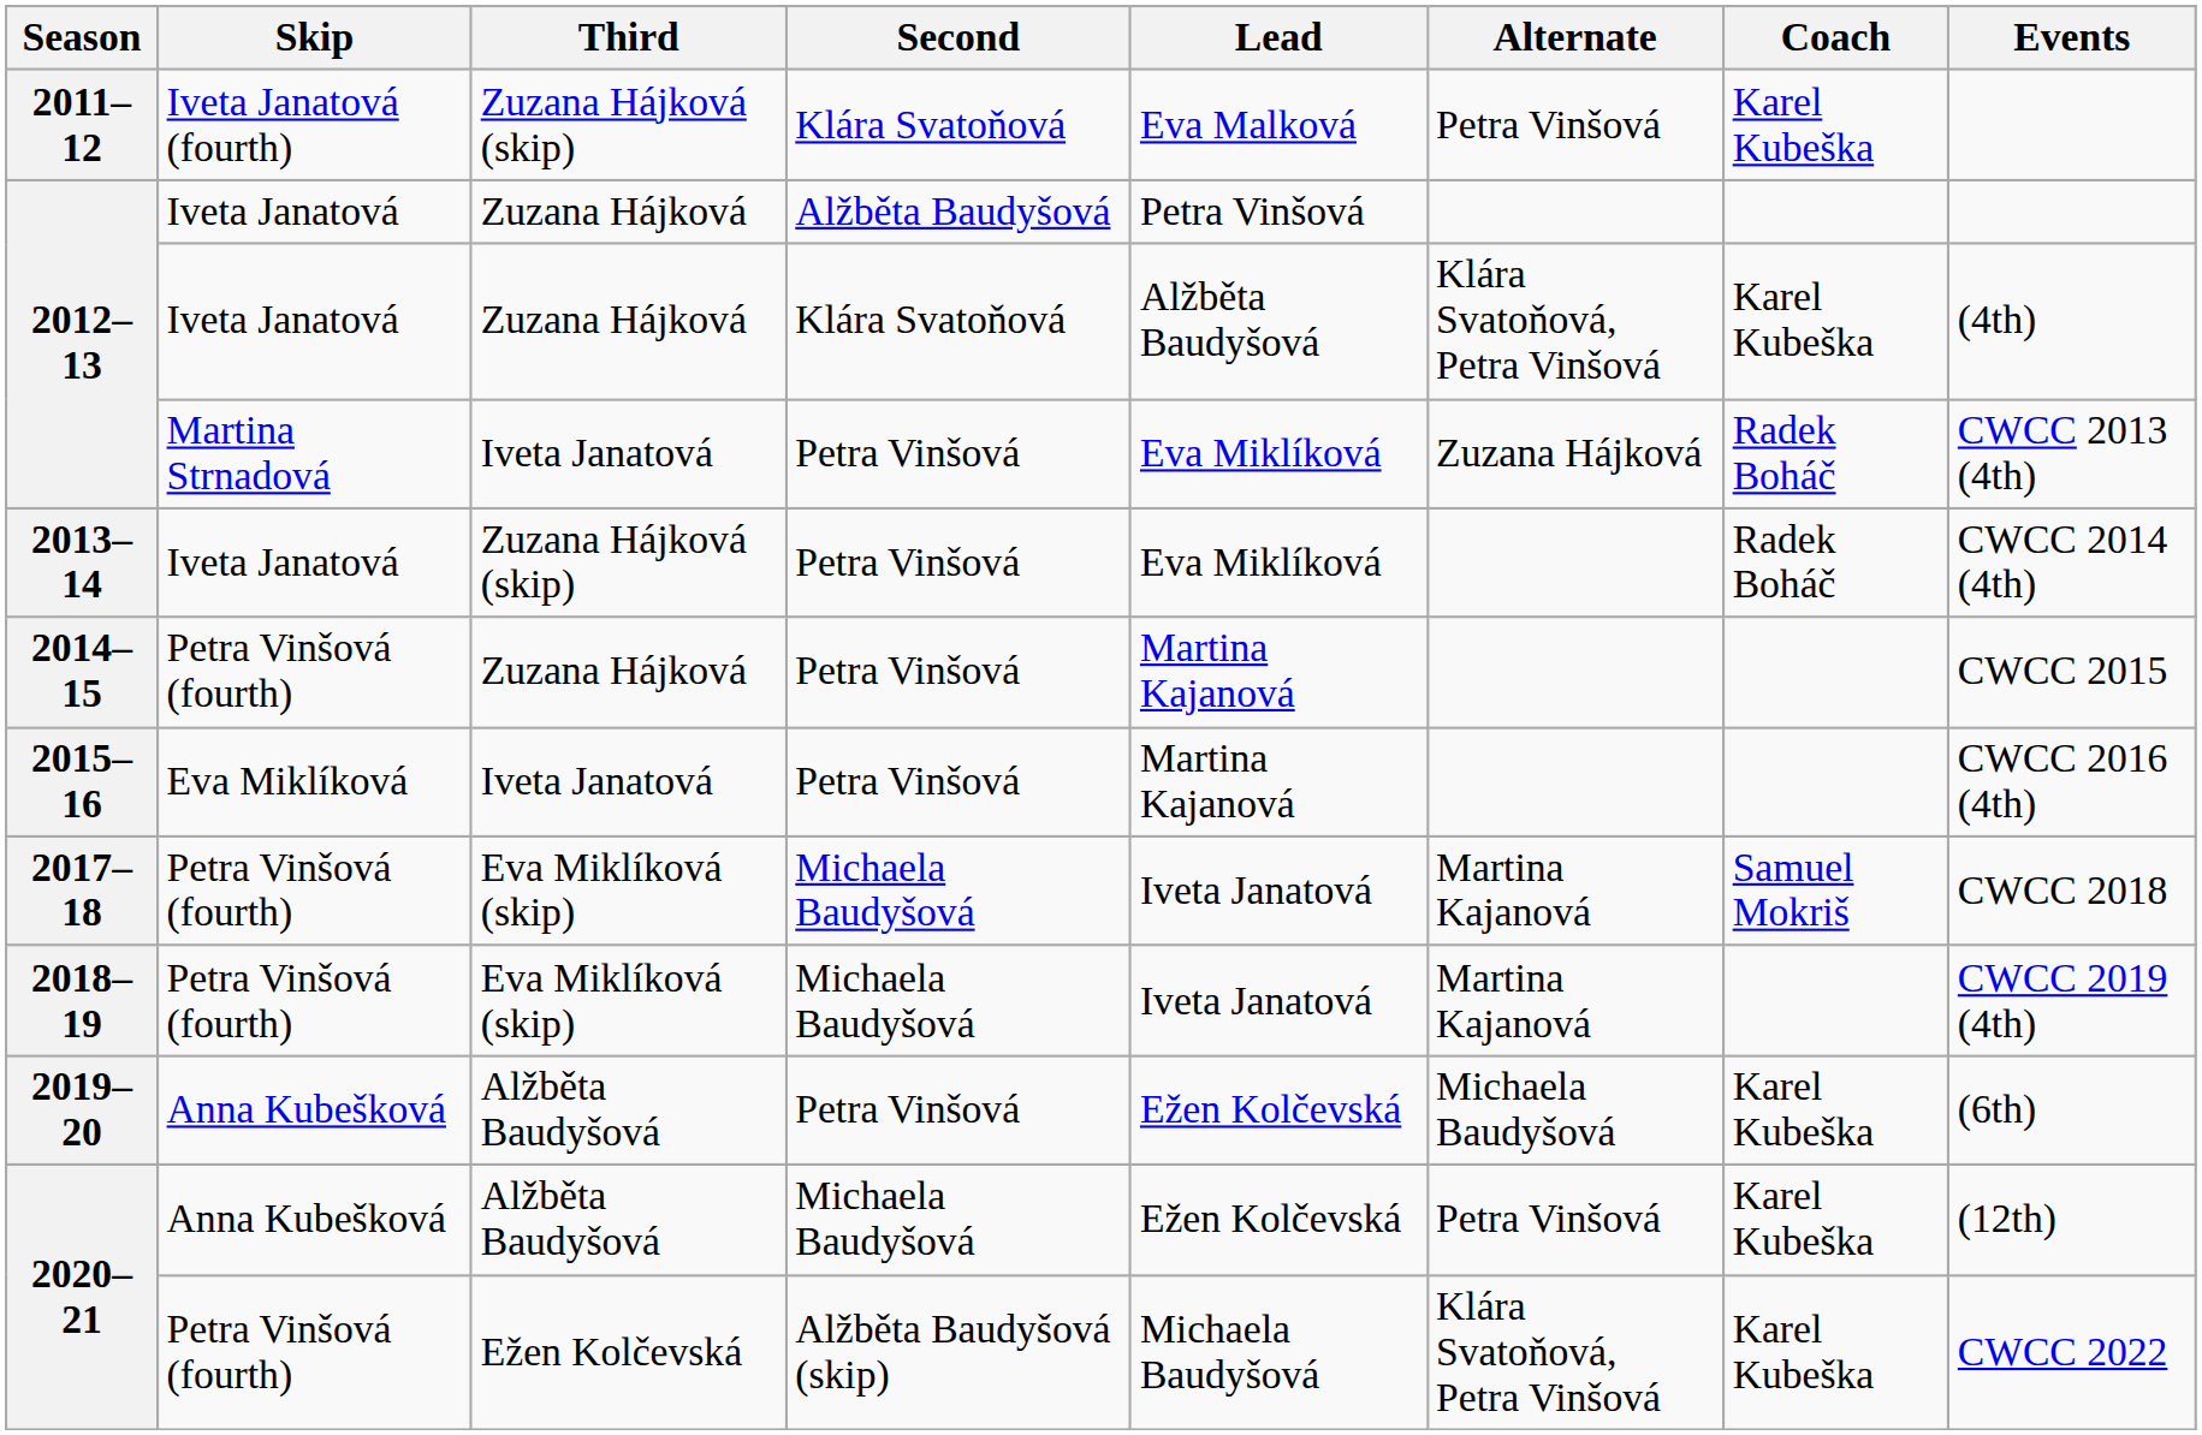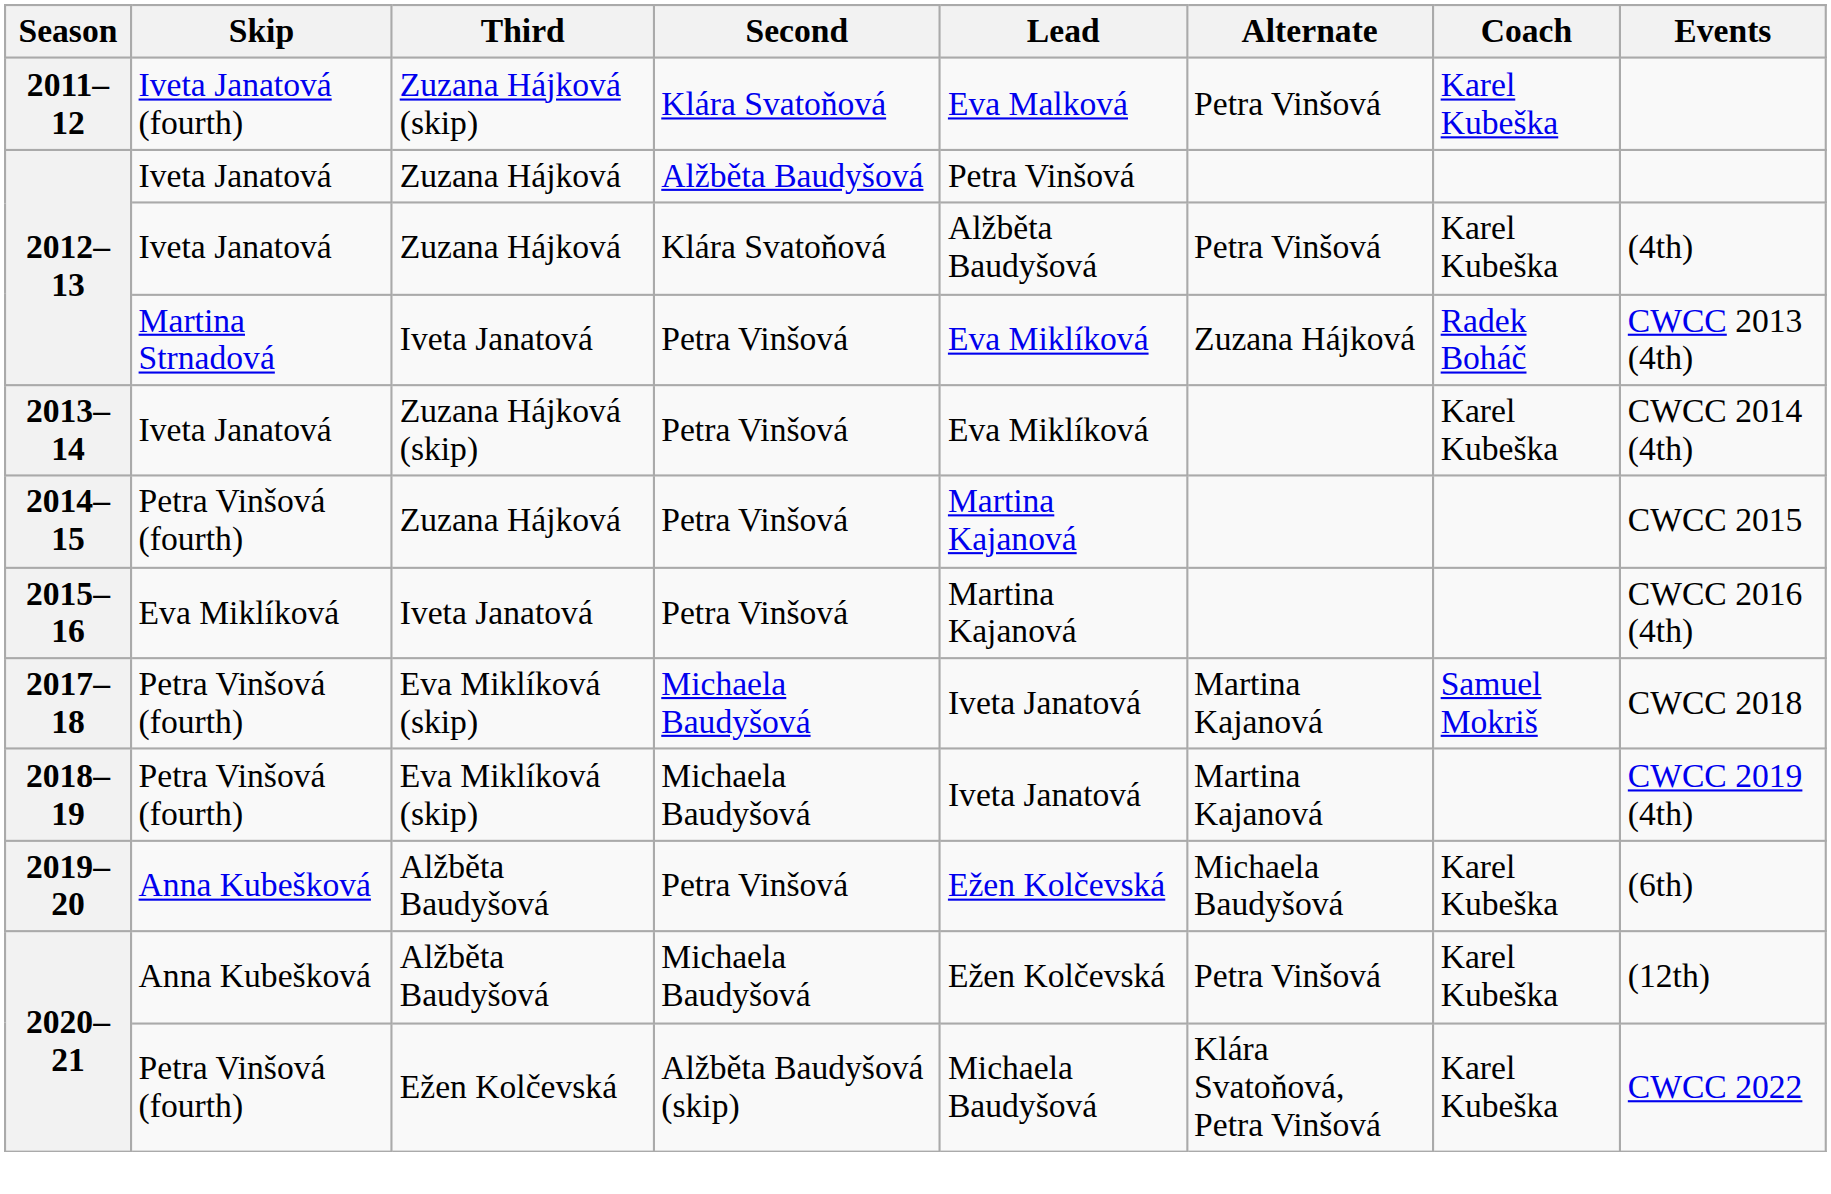2012–13 / Klára Svatoňová | Alternate: Klára Svatoňová, Petra Vinšová -> Petra Vinšová
2013–14 | Coach: Radek Boháč -> Karel Kubeška
